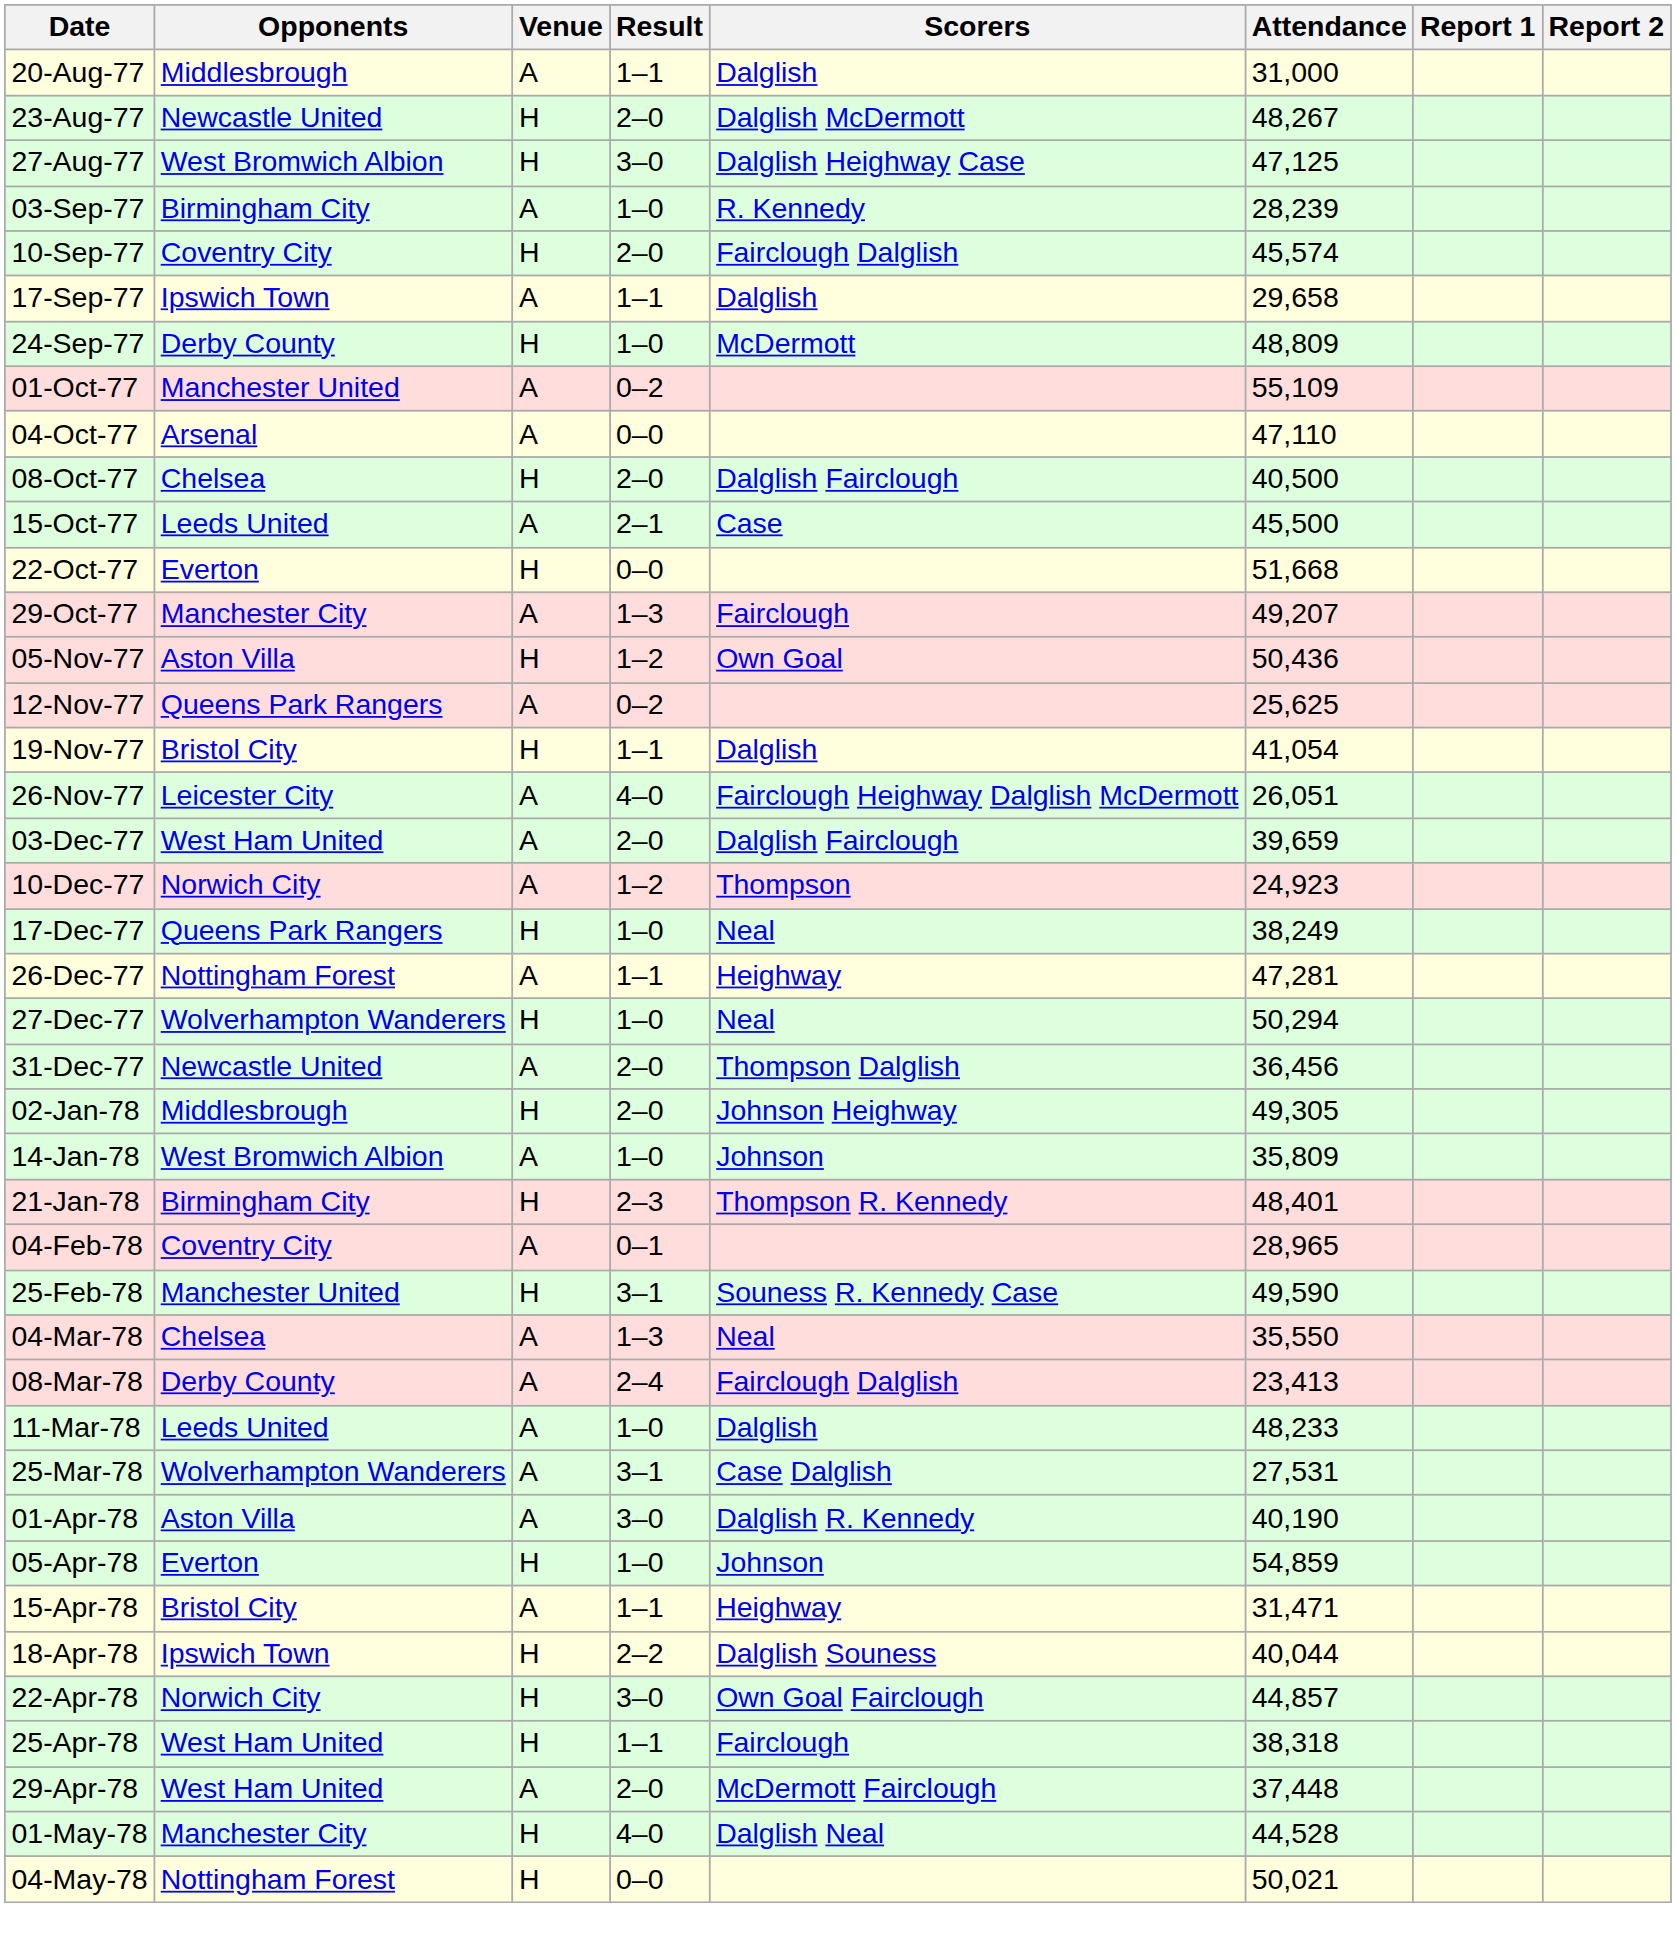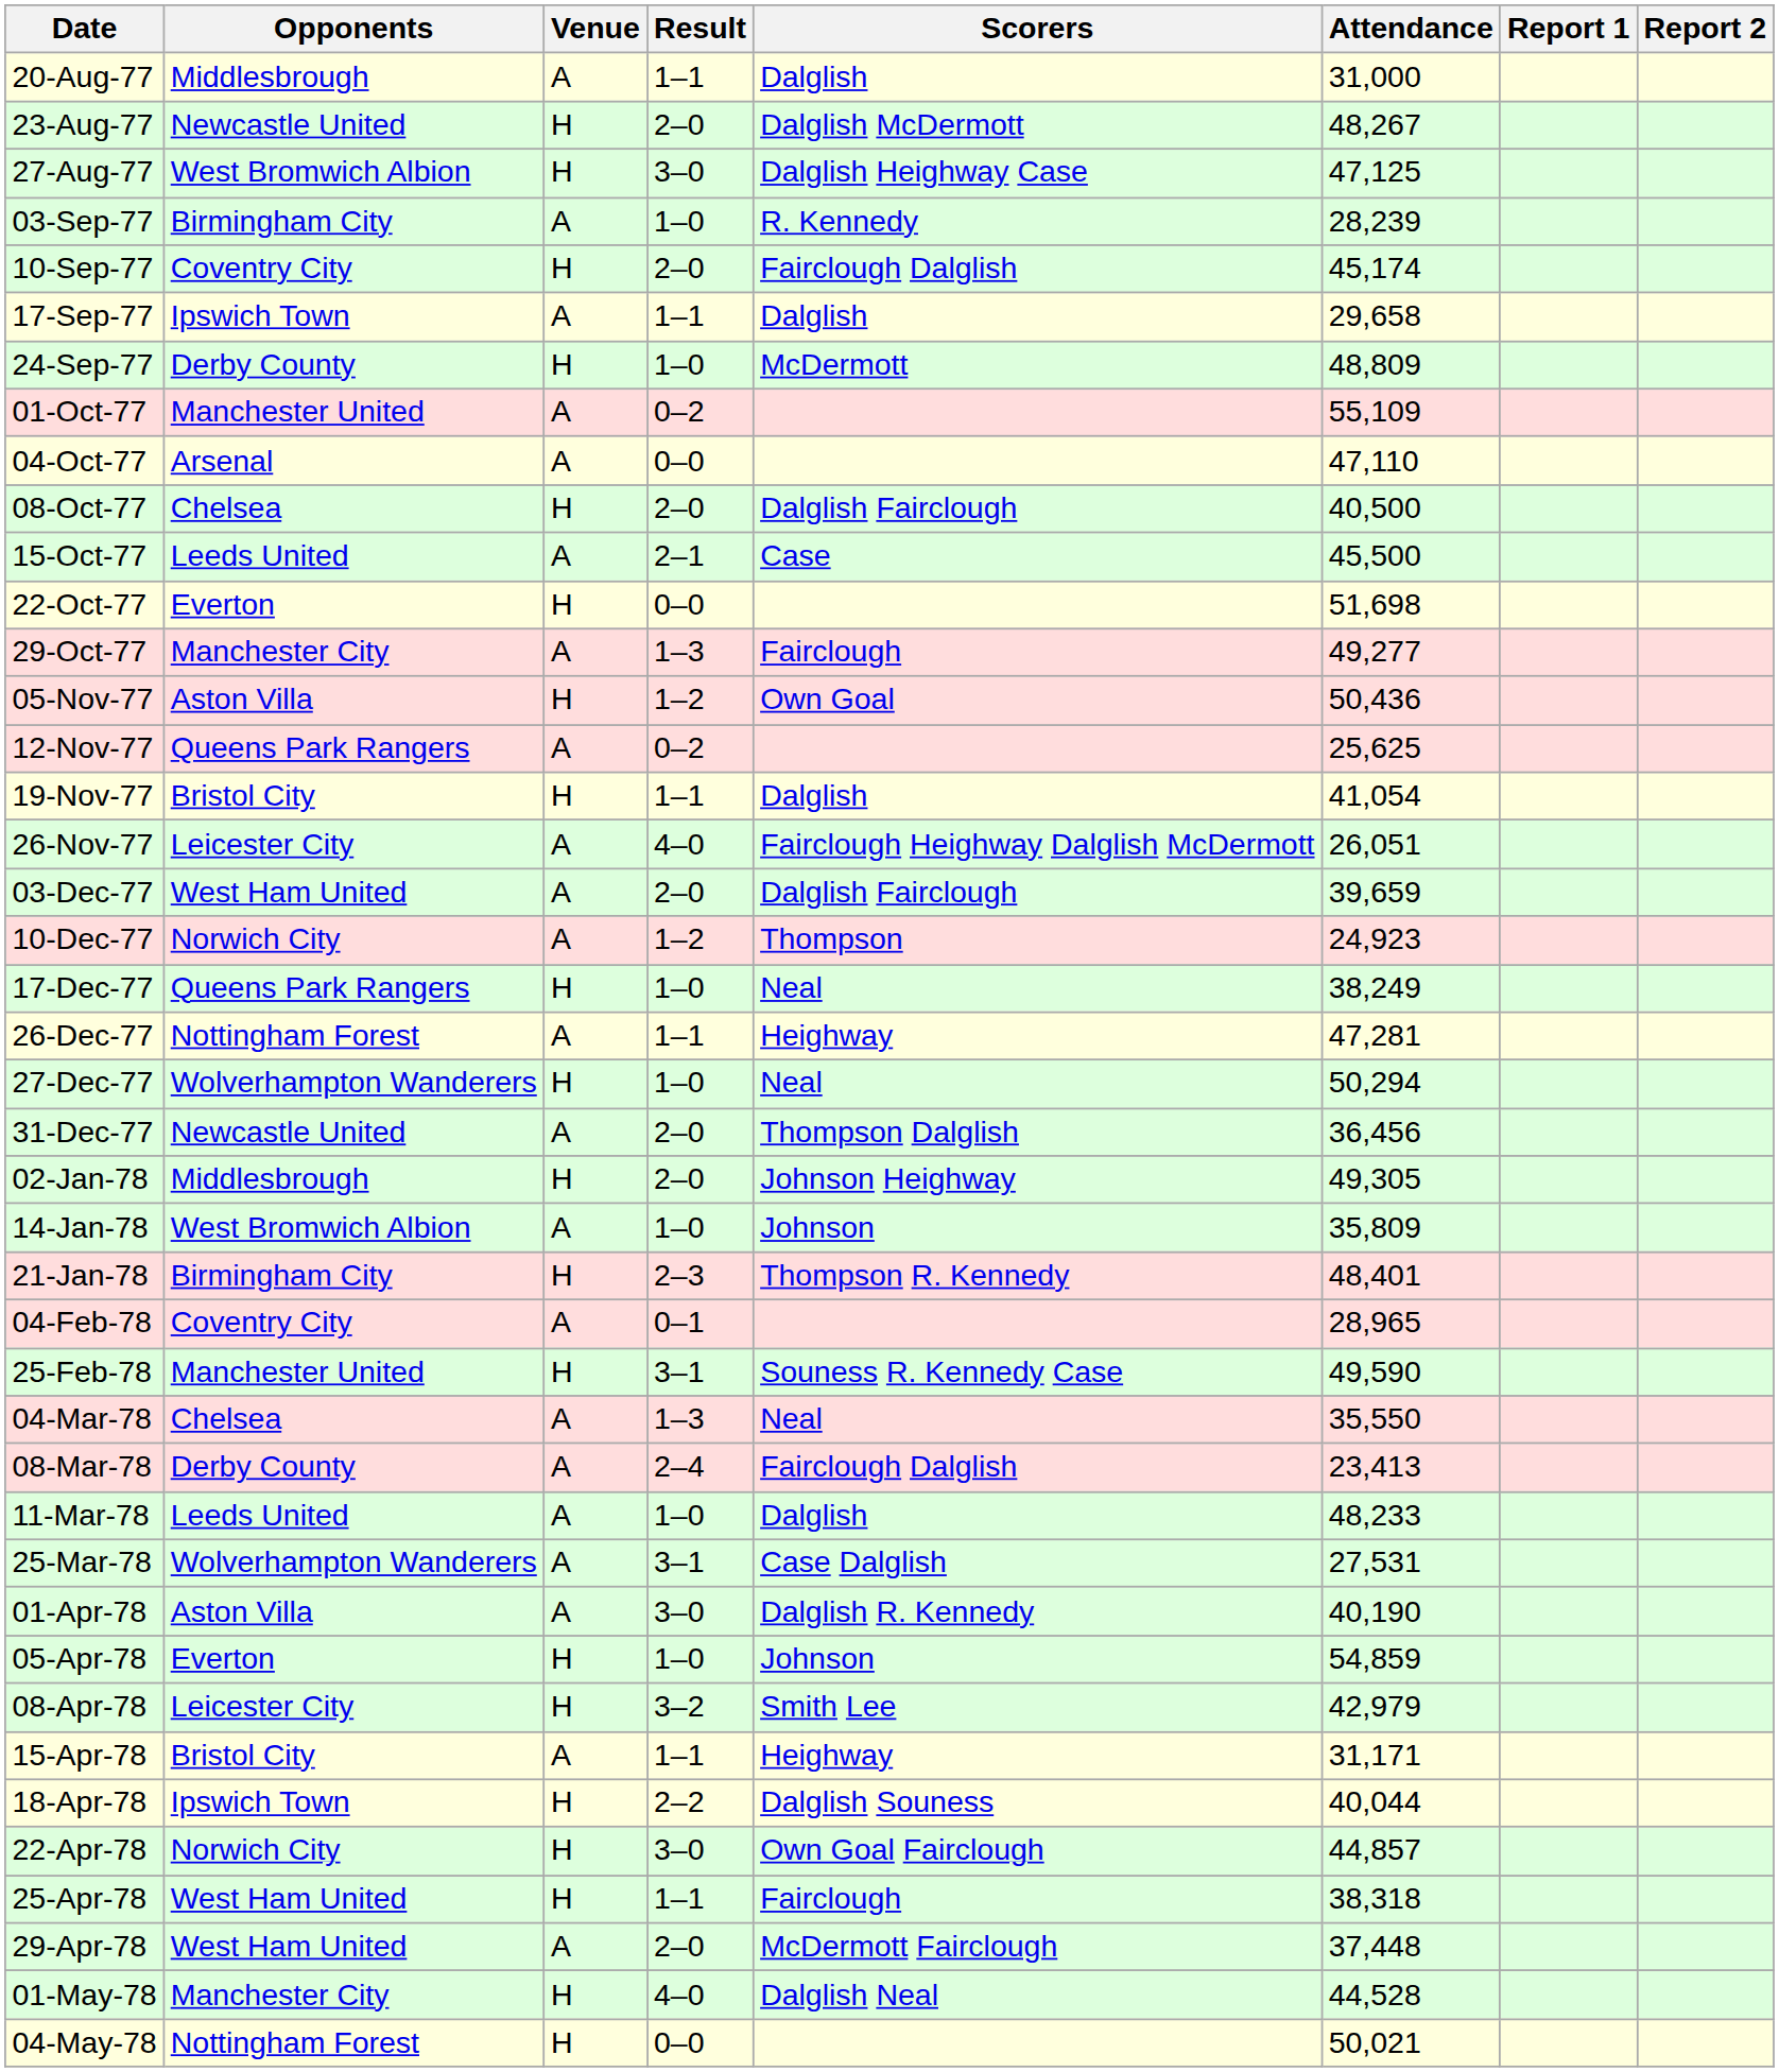10-Sep-77 | Attendance: 45,574 -> 45,174
22-Oct-77 | Attendance: 51,668 -> 51,698
29-Oct-77 | Attendance: 49,207 -> 49,277
+ row: 08-Apr-78 | Leicester City | H | 3–2 | Smith Lee | 42,979
15-Apr-78 | Attendance: 31,471 -> 31,171
